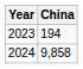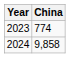2023 | China: 194 -> 774
